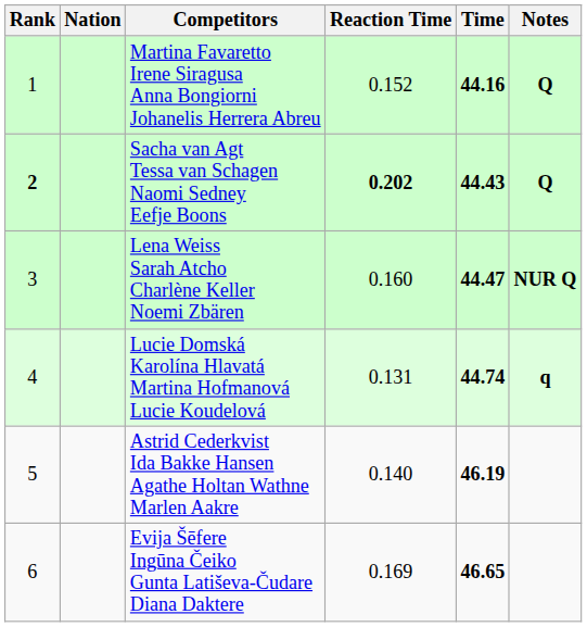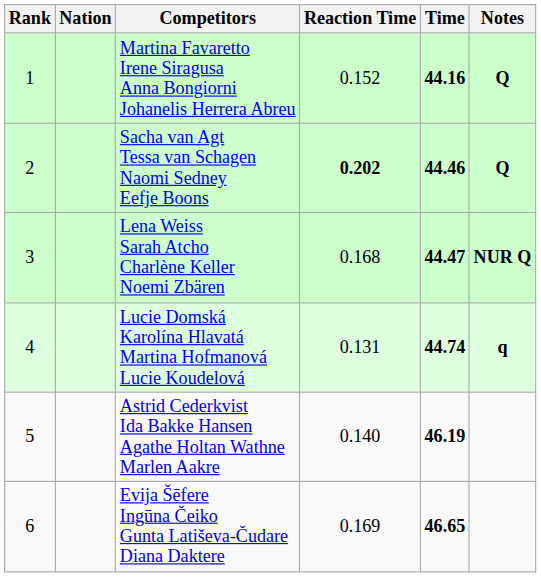Sacha van Agt Tessa van Schagen Naomi Sedney Eefje Boons | Rank: bold -> normal
Sacha van Agt Tessa van Schagen Naomi Sedney Eefje Boons | Time: 44.43 -> 44.46
Lena Weiss Sarah Atcho Charlène Keller Noemi Zbären | Reaction Time: 0.160 -> 0.168
